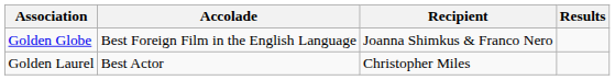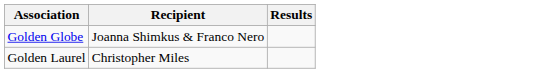- column: Accolade | Best Foreign Film in the English Language | Best Actor
